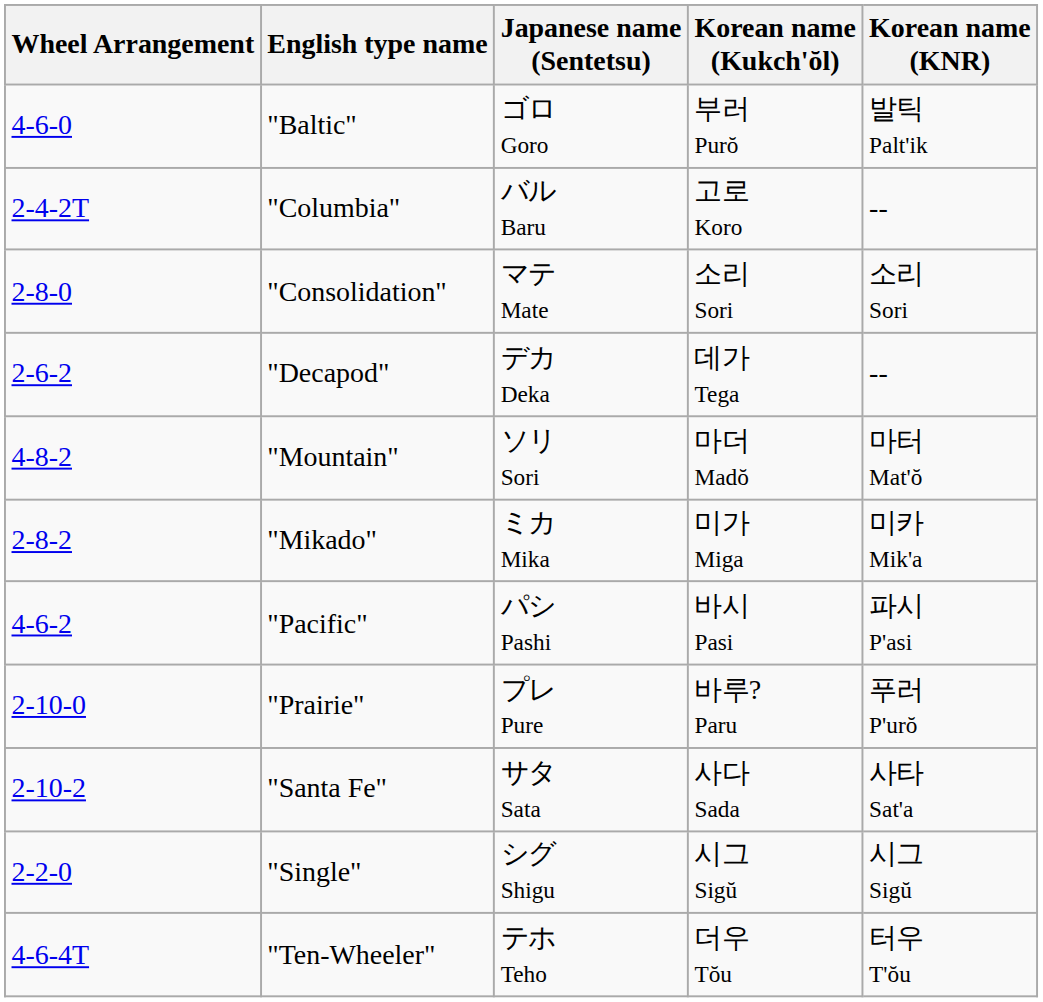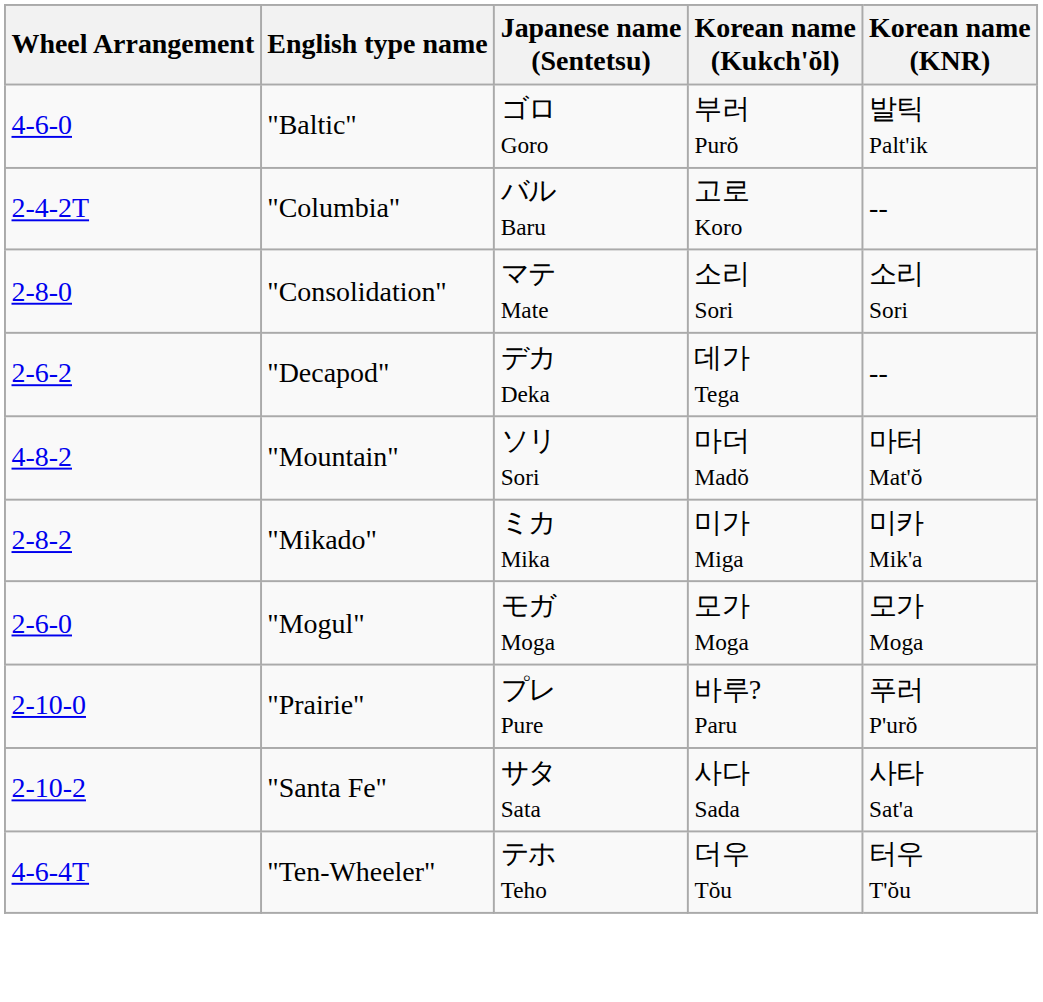+ row: 2-6-0 | "Mogul" | モガ Moga | 모가 Moga | 모가 Moga
- row: 4-6-2 | "Pacific" | パシ Pashi | 바시 Pasi | 파시 P'asi
- row: 2-2-0 | "Single" | シグ Shigu | 시그 Sigŭ | 시그 Sigŭ
